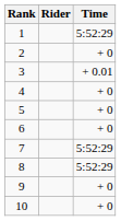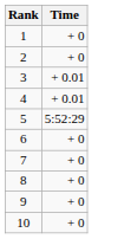- column: Rider
1 | Time: 5:52:29 -> + 0
4 | Time: + 0 -> + 0.01
5 | Time: + 0 -> 5:52:29
7 | Time: 5:52:29 -> + 0
8 | Time: 5:52:29 -> + 0
